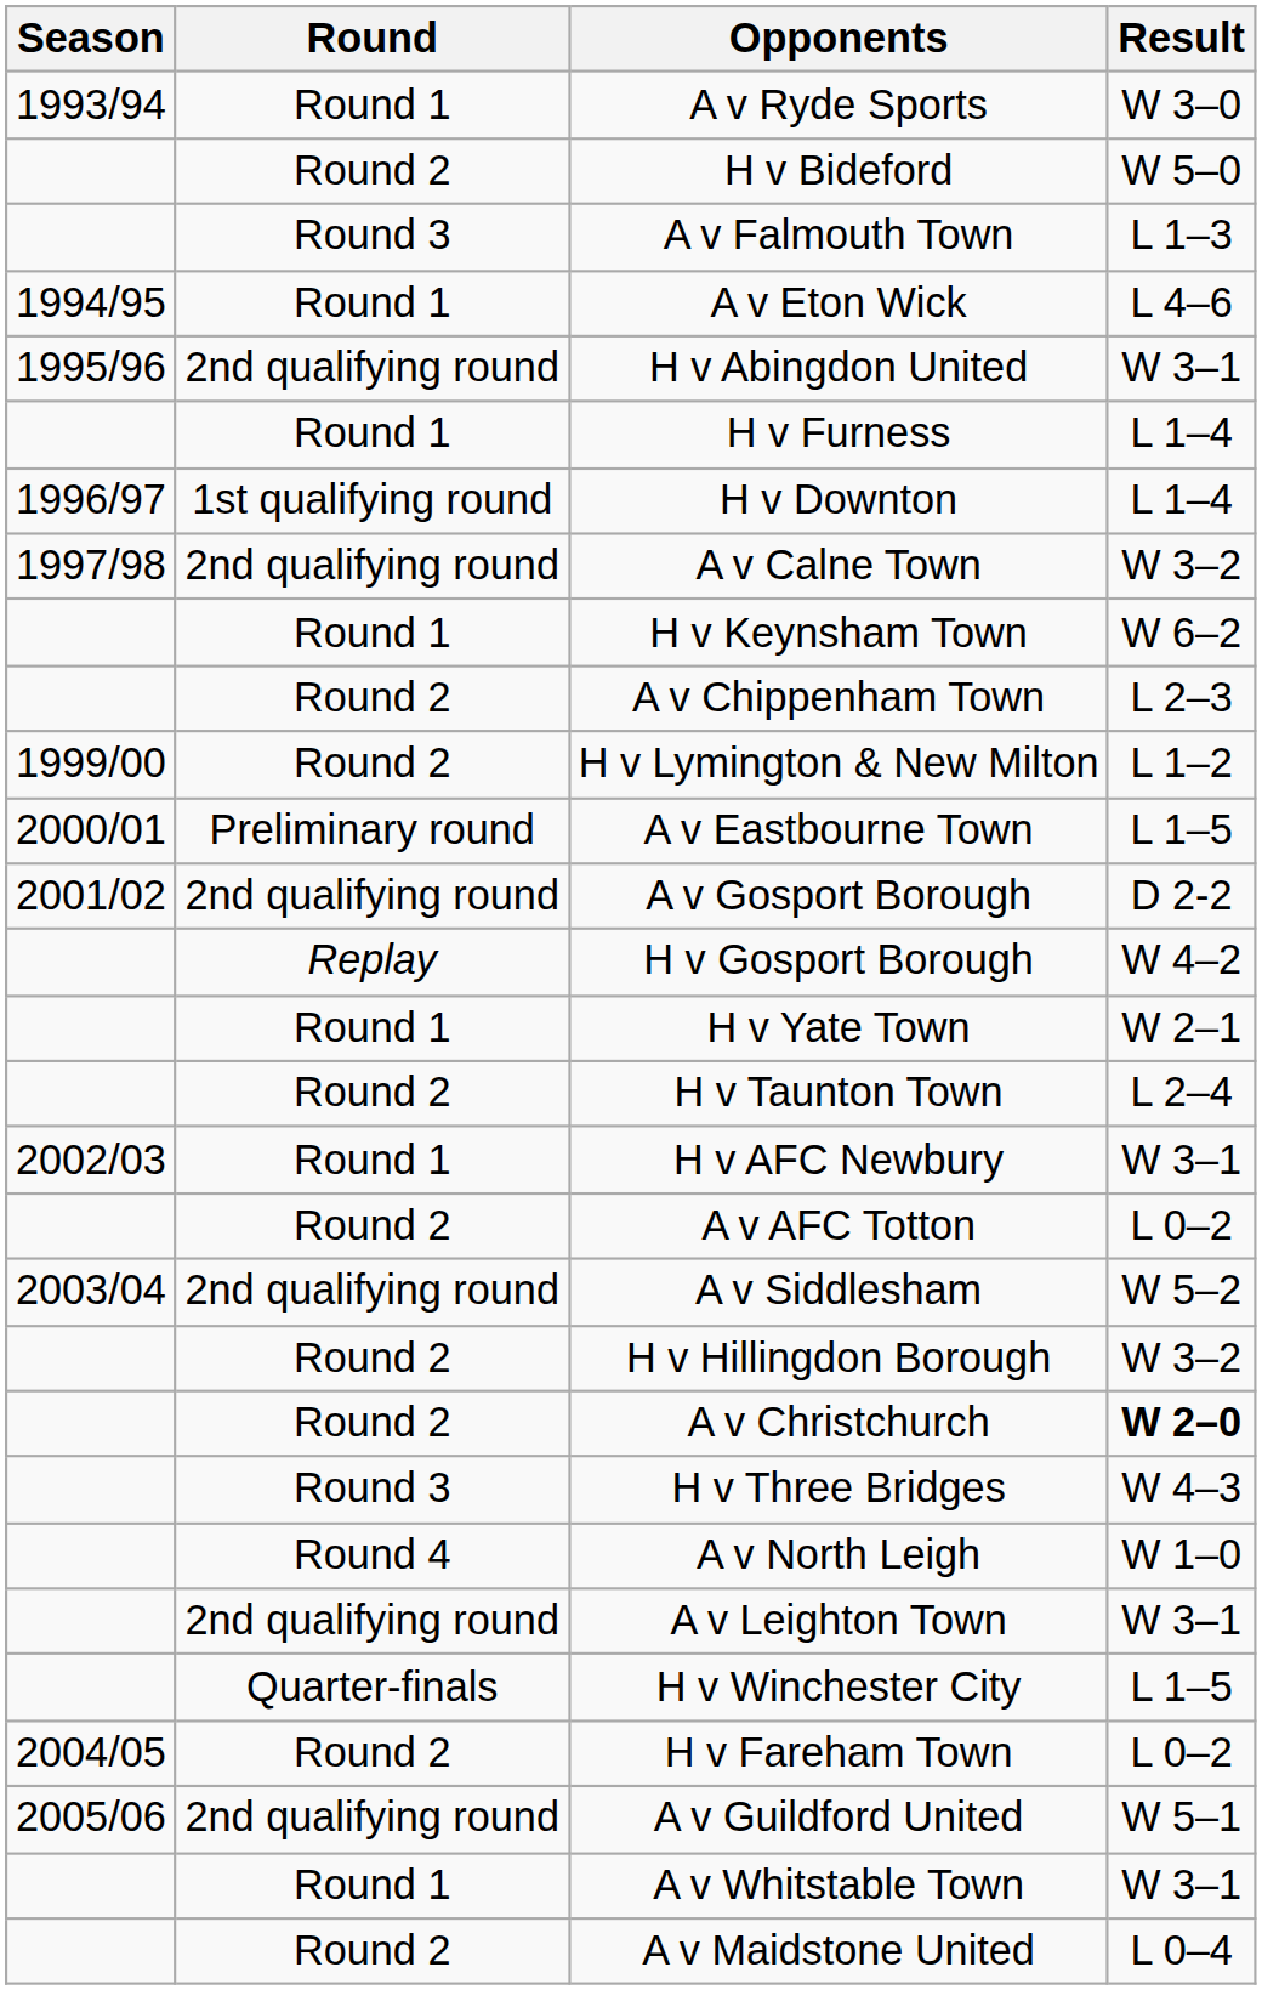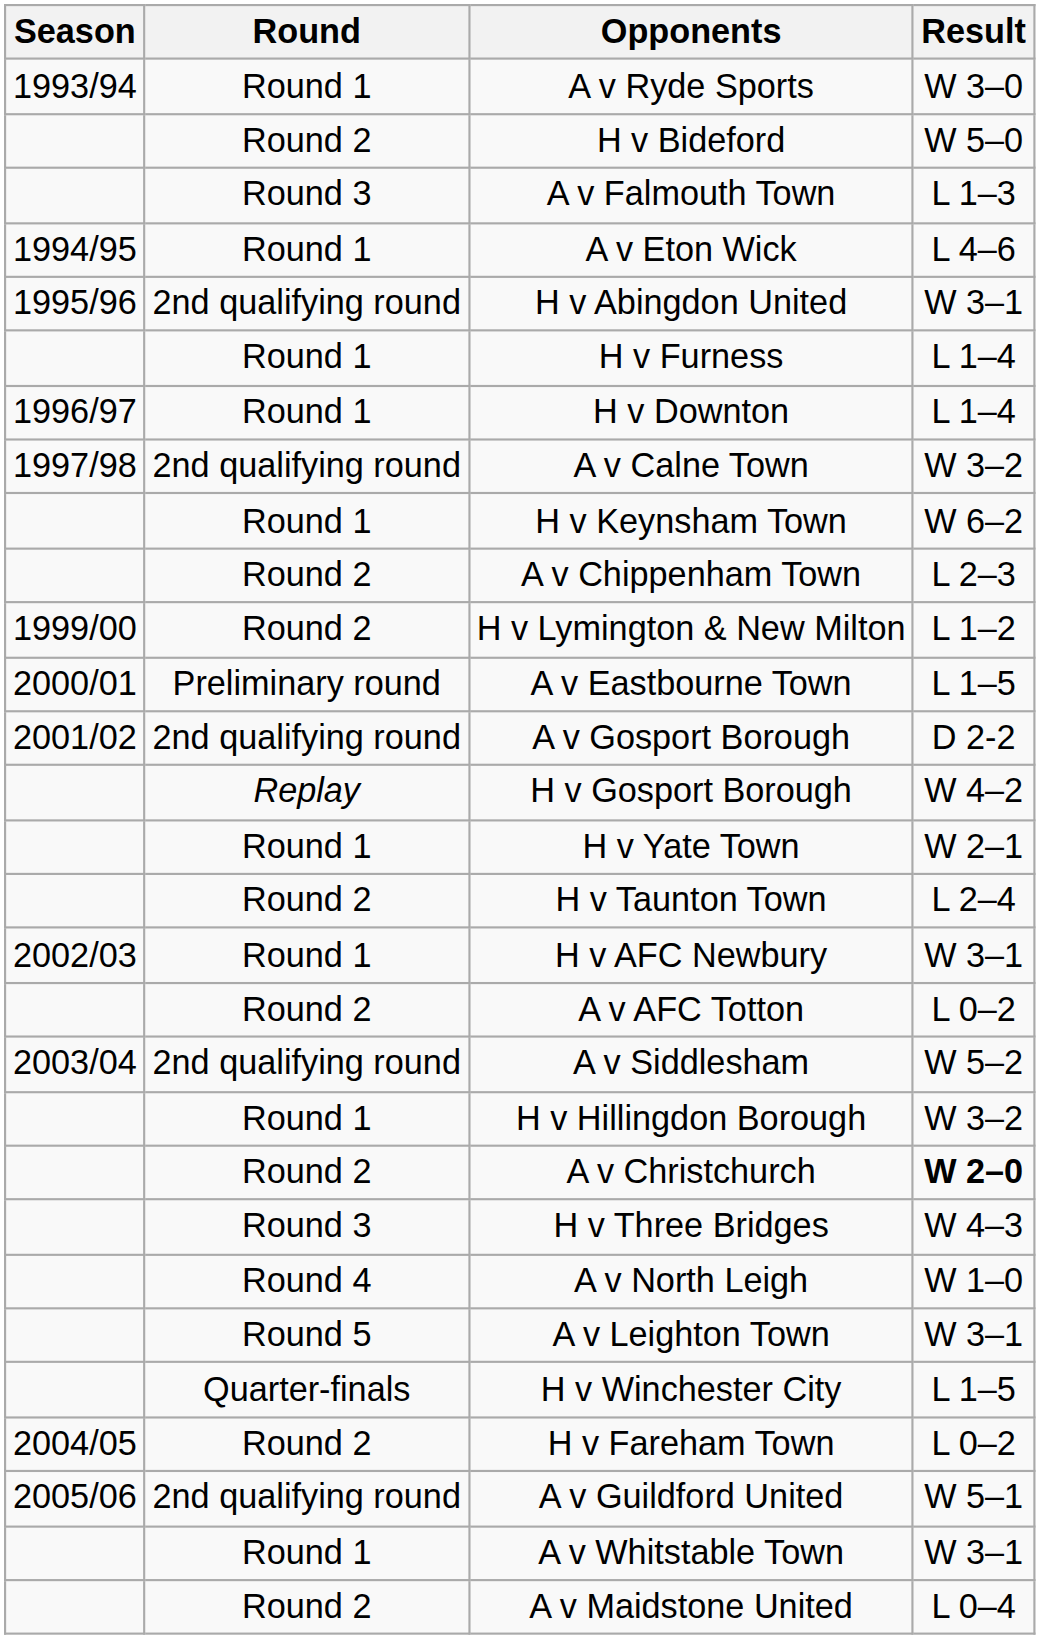H v Downton | Round: 1st qualifying round -> Round 1
H v Hillingdon Borough | Round: Round 2 -> Round 1
A v Leighton Town | Round: 2nd qualifying round -> Round 5
